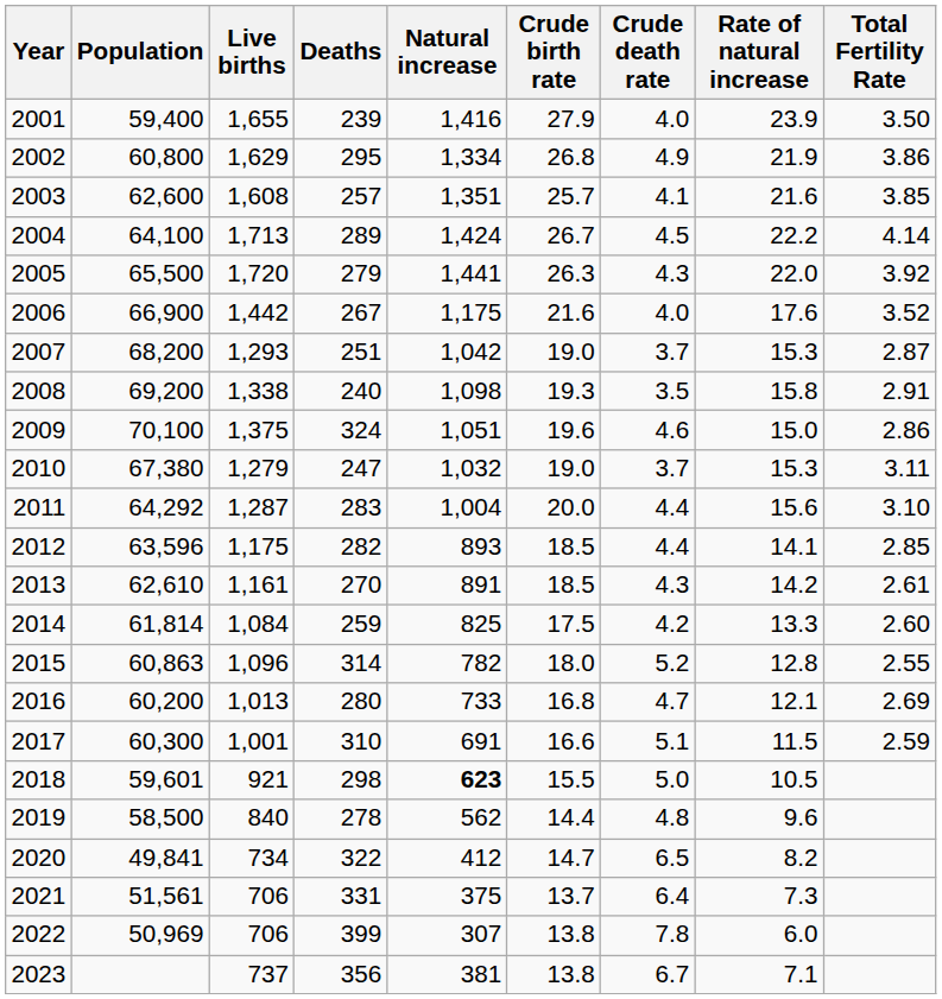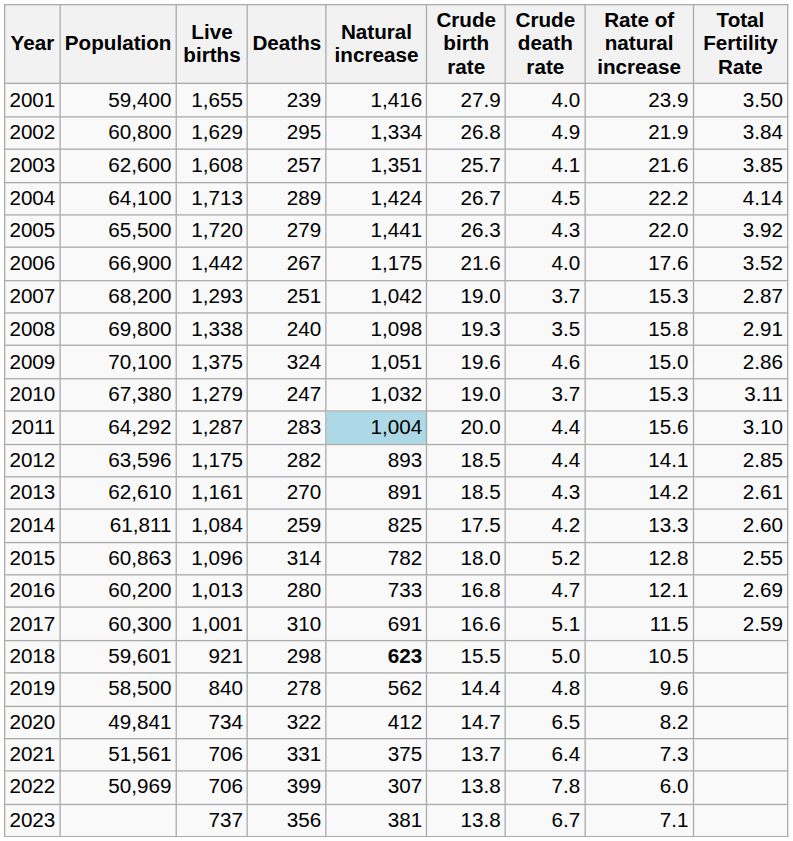2002 | Total Fertility Rate: 3.86 -> 3.84
2008 | Population: 69,200 -> 69,800
2011 | Natural increase: no background -> lightblue background
2014 | Population: 61,814 -> 61,811
